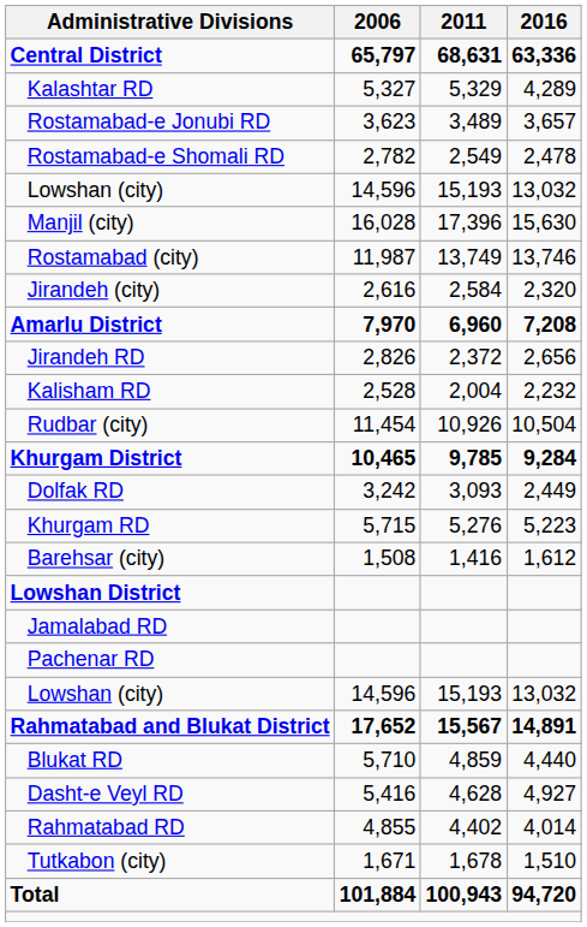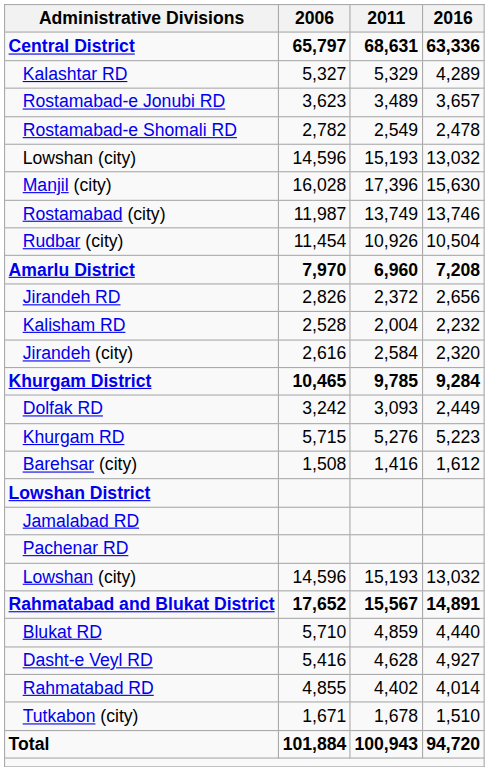rows swapped: Rudbar (city) <-> Jirandeh (city)
